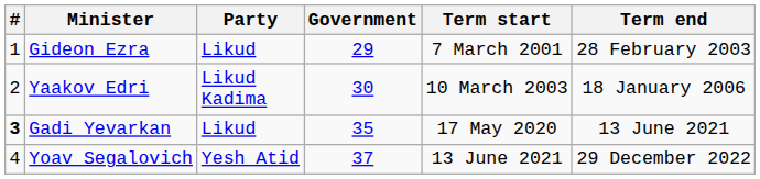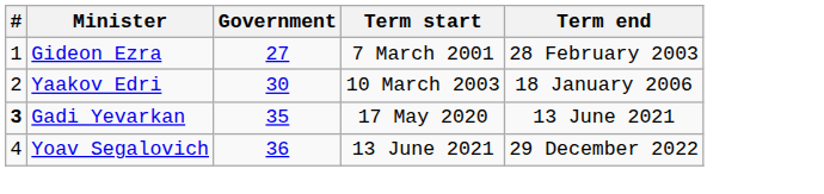- column: Party | Likud | Likud Kadima | Likud | Yesh Atid
Gideon Ezra | Government: 29 -> 27
Yoav Segalovich | Government: 37 -> 36
